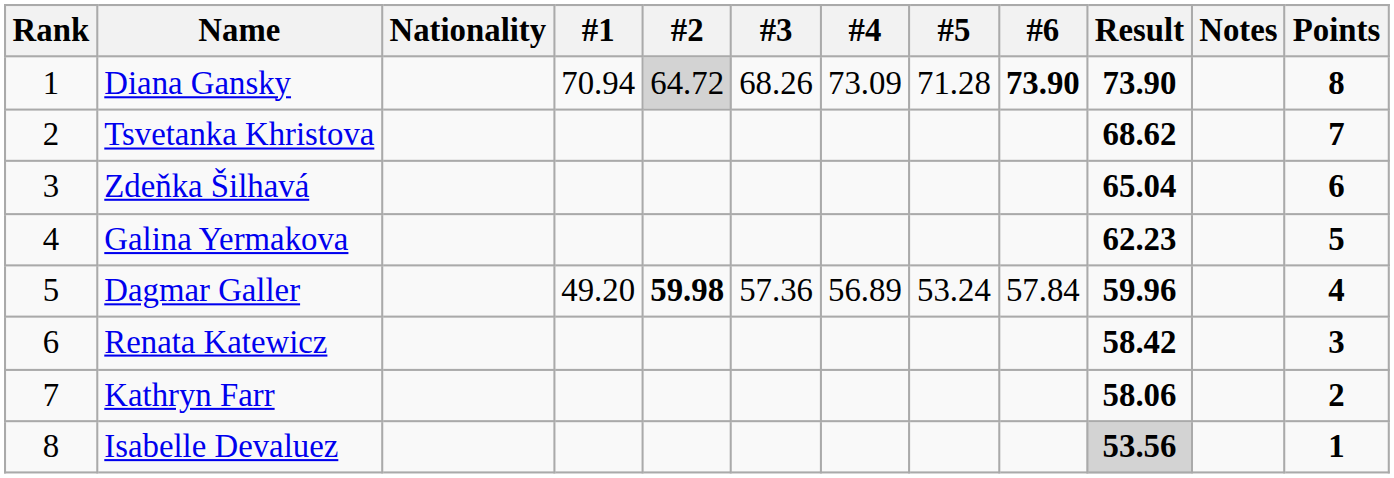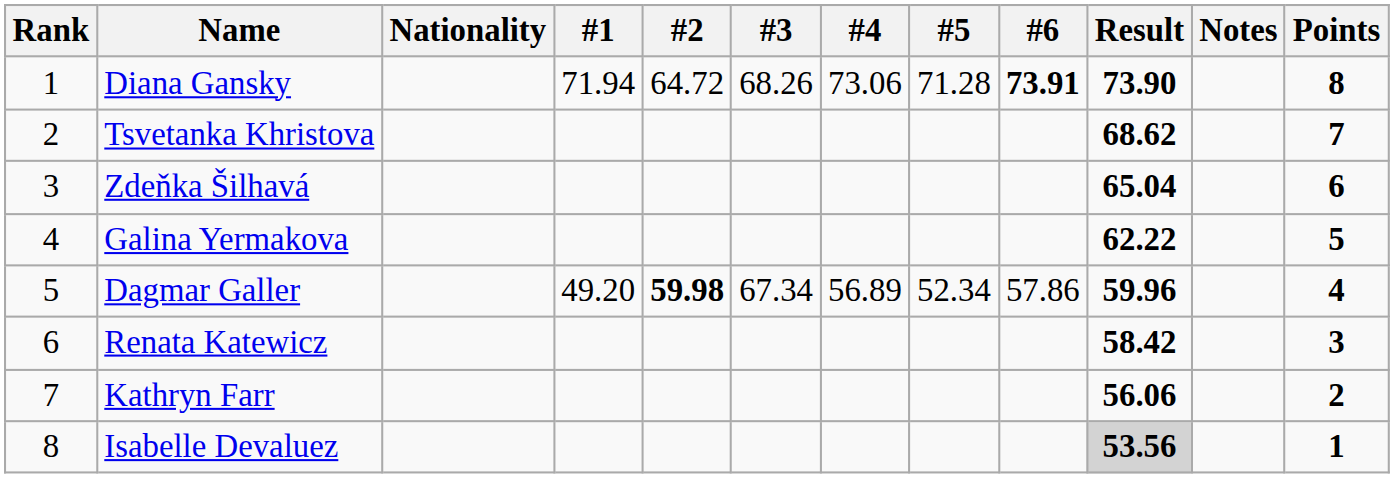Diana Gansky | #1: 70.94 -> 71.94
Diana Gansky | #2: lightgrey background -> no background
Diana Gansky | #4: 73.09 -> 73.06
Diana Gansky | #6: 73.90 -> 73.91
Galina Yermakova | Result: 62.23 -> 62.22
Dagmar Galler | #3: 57.36 -> 67.34
Dagmar Galler | #5: 53.24 -> 52.34
Dagmar Galler | #6: 57.84 -> 57.86
Kathryn Farr | Result: 58.06 -> 56.06
